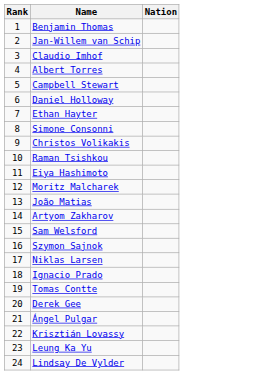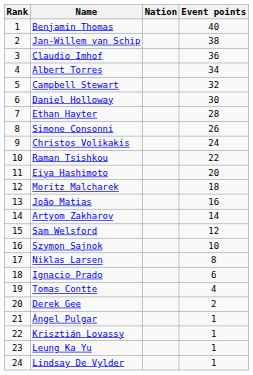+ column: Event points | 40 | 38 | 36 | 34 | 32 | 30 | 28 | 26 | 24 | 22 | 20 | 18 | 16 | 14 | 12 | 10 | 8 | 6 | 4 | 2 | 1 | 1 | 1 | 1
